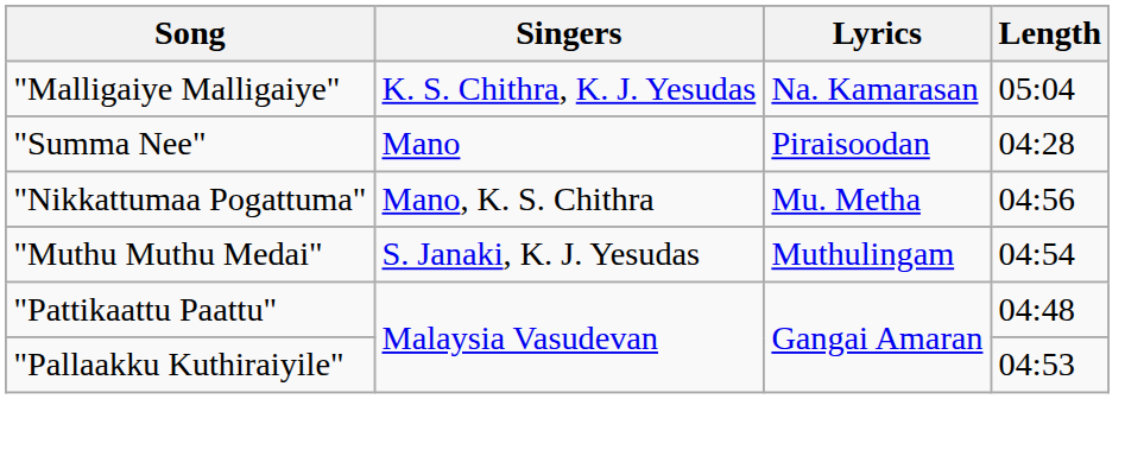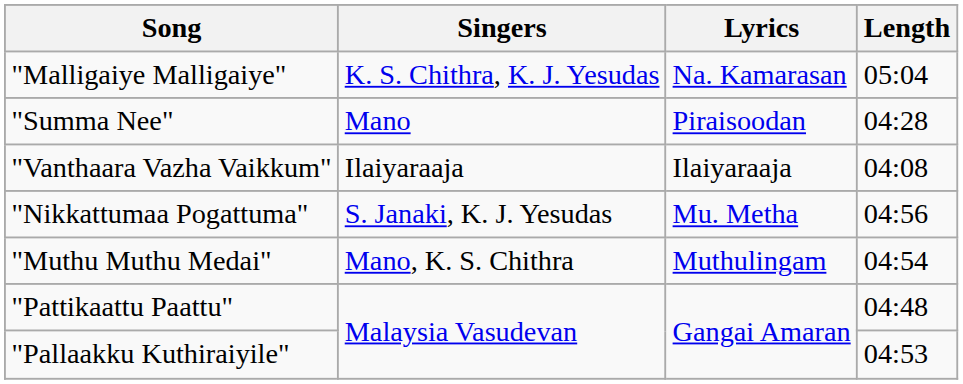+ row: "Vanthaara Vazha Vaikkum" | Ilaiyaraaja | Ilaiyaraaja | 04:08
"Nikkattumaa Pogattuma" | Singers: Mano, K. S. Chithra -> S. Janaki, K. J. Yesudas
"Muthu Muthu Medai" | Singers: S. Janaki, K. J. Yesudas -> Mano, K. S. Chithra
